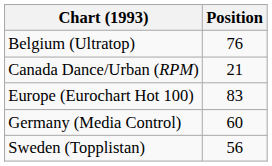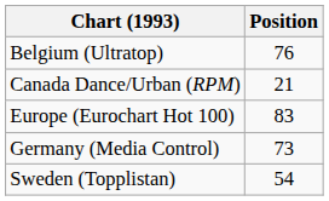Germany (Media Control) | Position: 60 -> 73
Sweden (Topplistan) | Position: 56 -> 54
